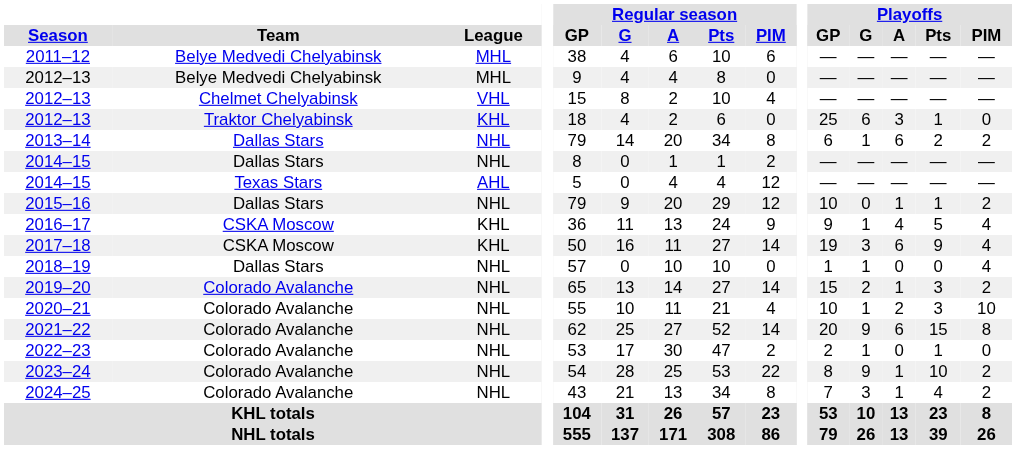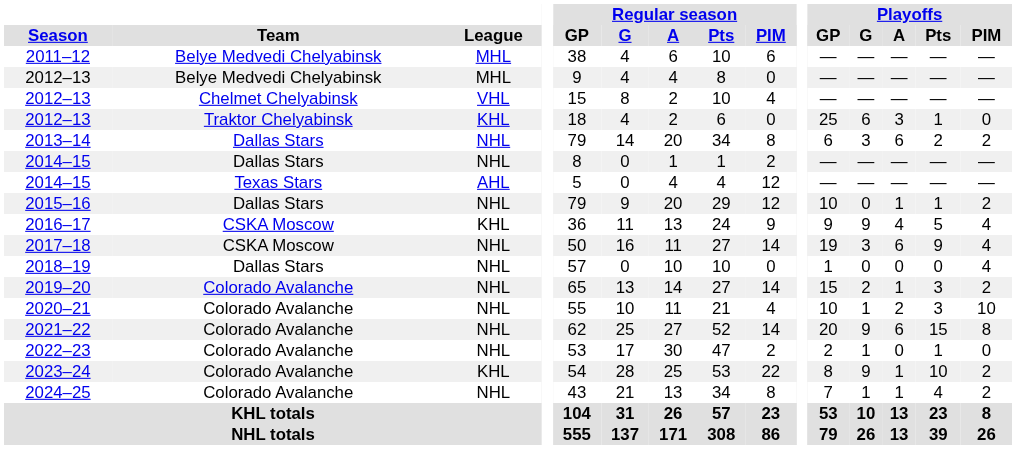2013–14 | Playoffs / G: 1 -> 3
2016–17 | Playoffs / G: 1 -> 9
2017–18 | League: KHL -> NHL
2018–19 | Playoffs / G: 1 -> 0
2023–24 | League: NHL -> KHL
2024–25 | Playoffs / G: 3 -> 1
